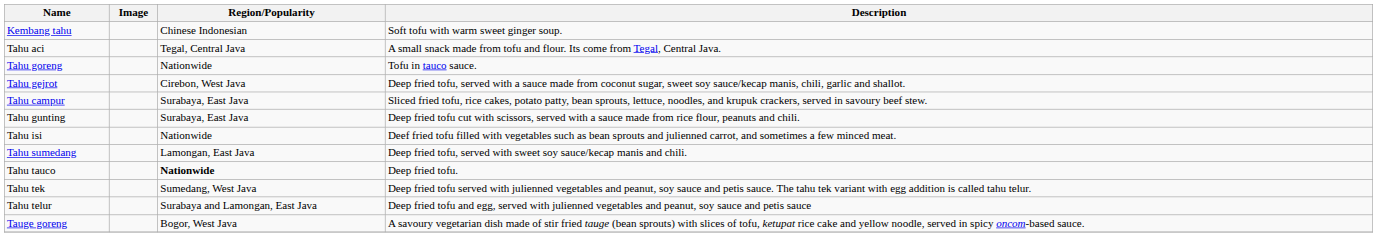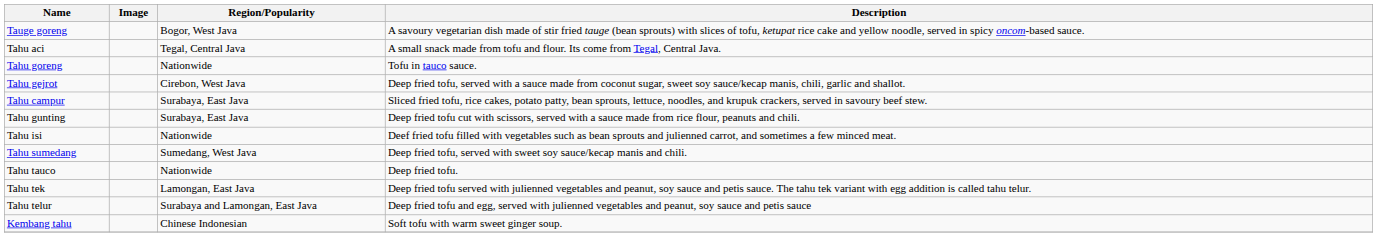rows swapped: Kembang tahu <-> Tauge goreng
Tahu sumedang | Region/Popularity: Lamongan, East Java -> Sumedang, West Java
Tahu tauco | Region/Popularity: bold -> normal
Tahu tek | Region/Popularity: Sumedang, West Java -> Lamongan, East Java
